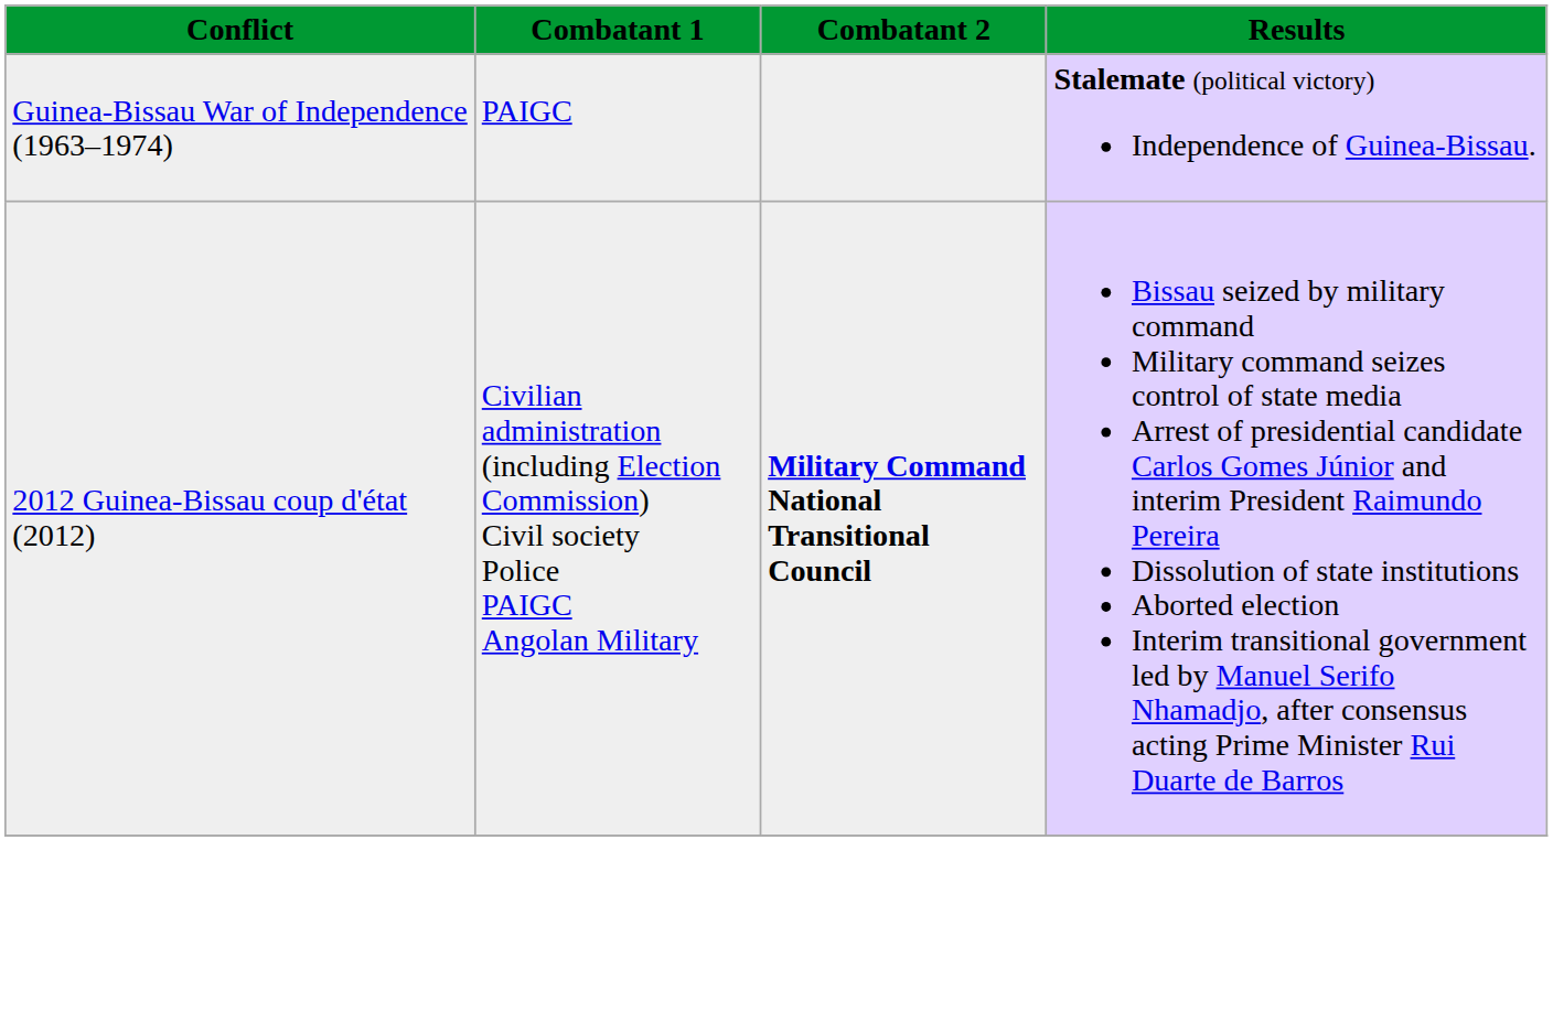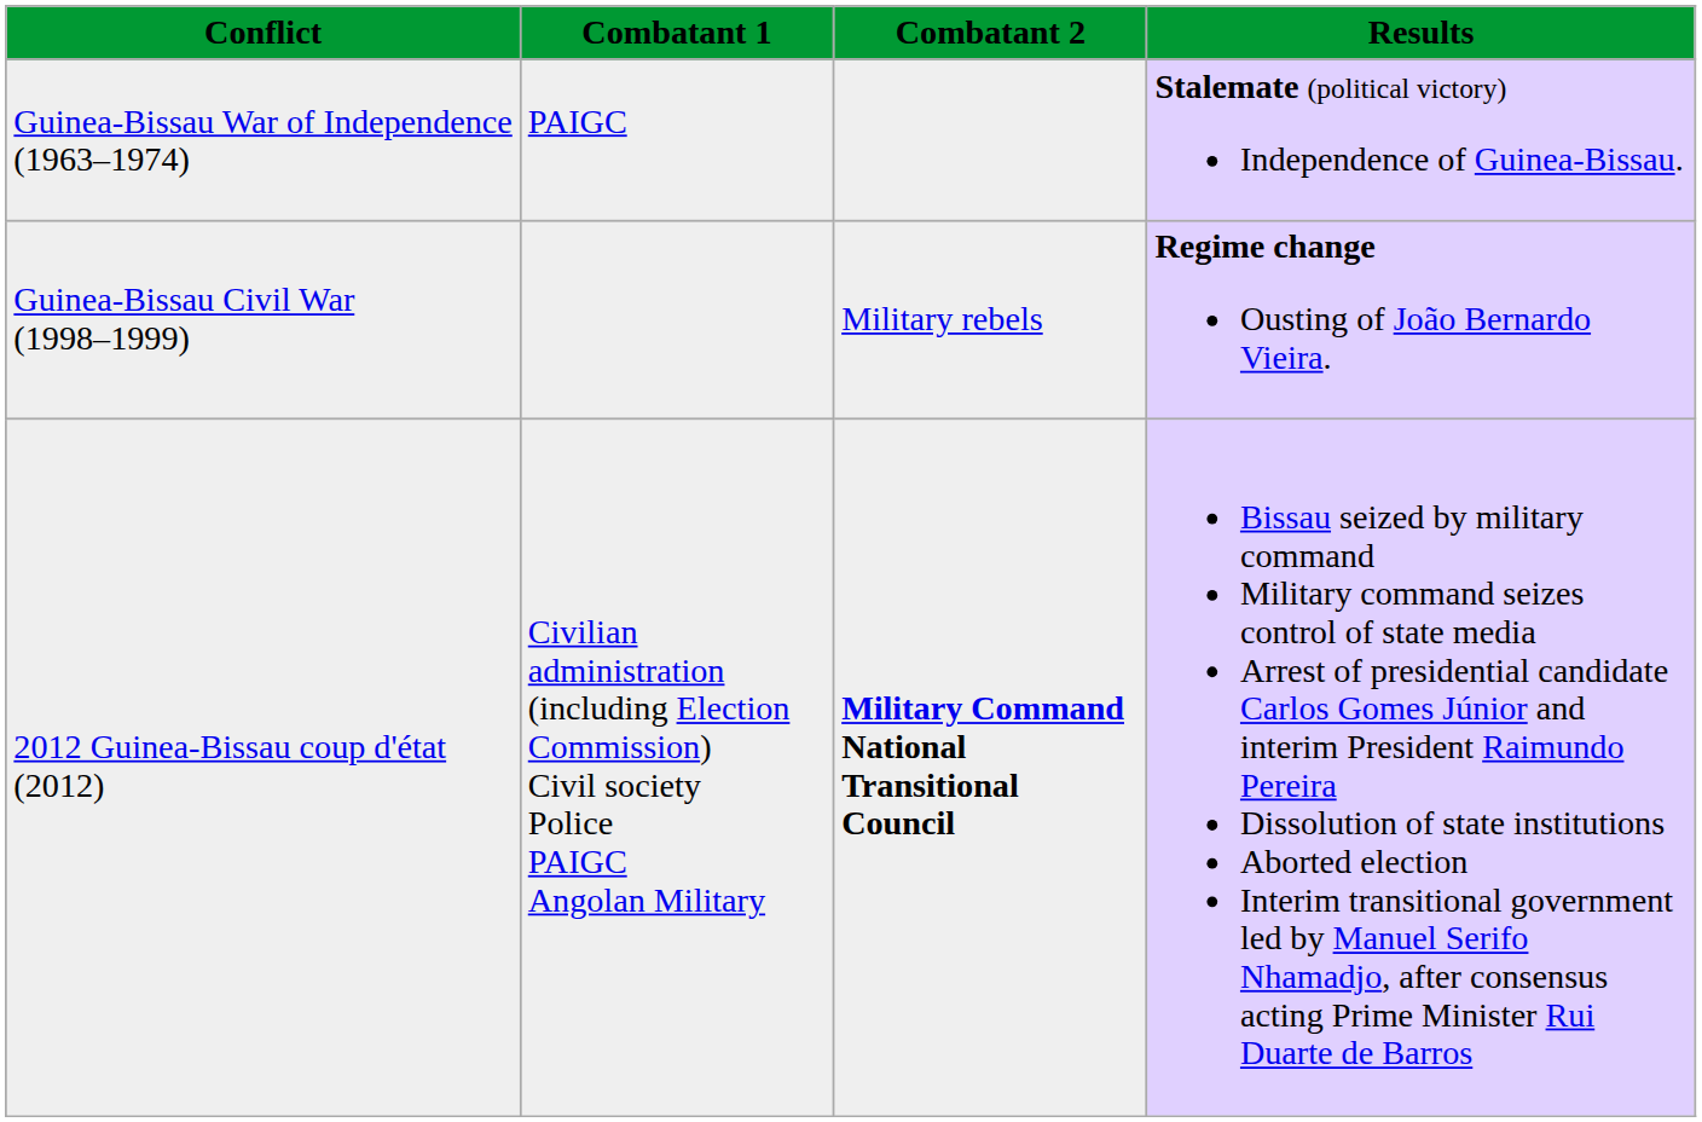+ row: Guinea-Bissau Civil War (1998–1999) | Military rebels | Regime change Ousting of João Bernardo Vieira.
